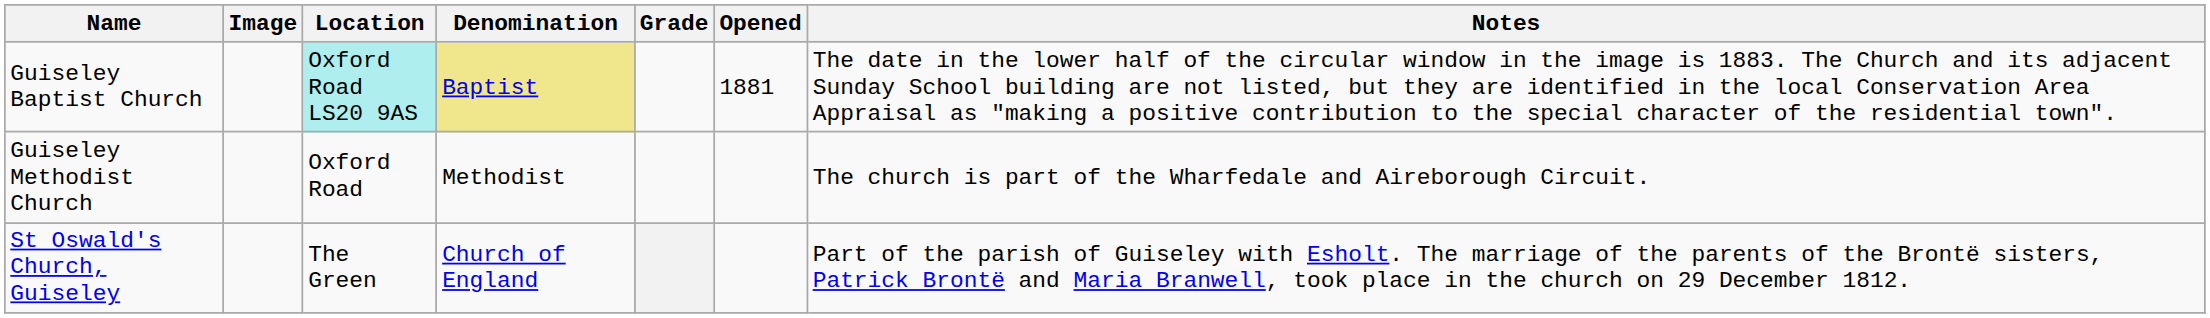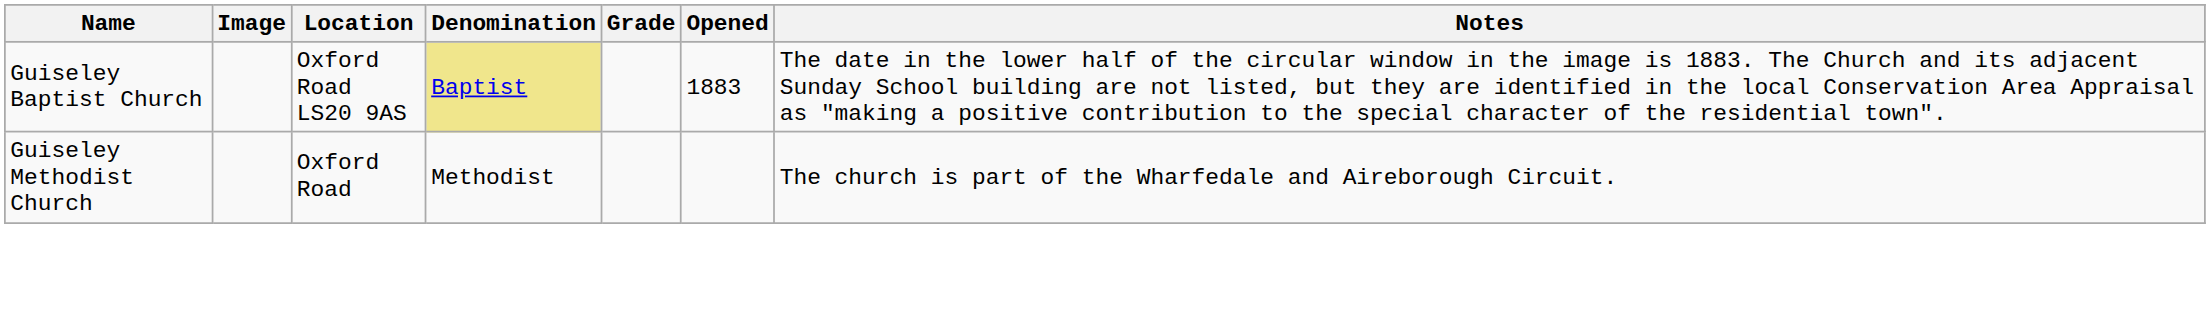Guiseley Baptist Church | Location: paleturquoise background -> no background
Guiseley Baptist Church | Opened: 1881 -> 1883
- row: St Oswald's Church, Guiseley | The Green | Church of England | Part of the parish of Guiseley with Esholt. The marriage of the parents of the Brontë sisters, Patrick Brontë and Maria Branwell, took place in the church on 29 December 1812.
